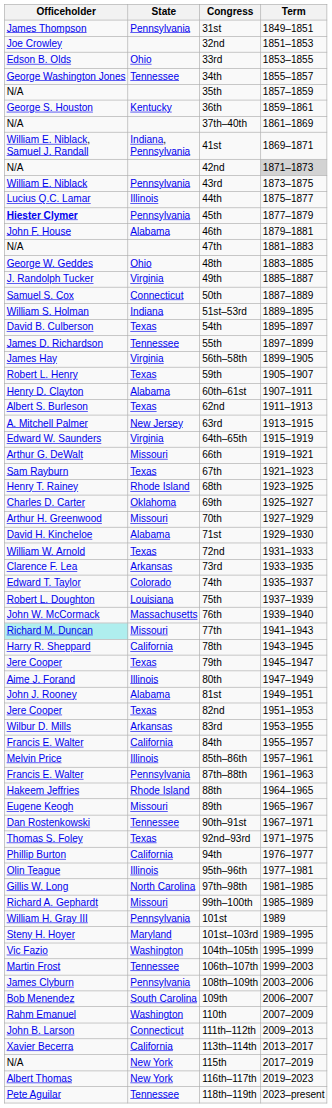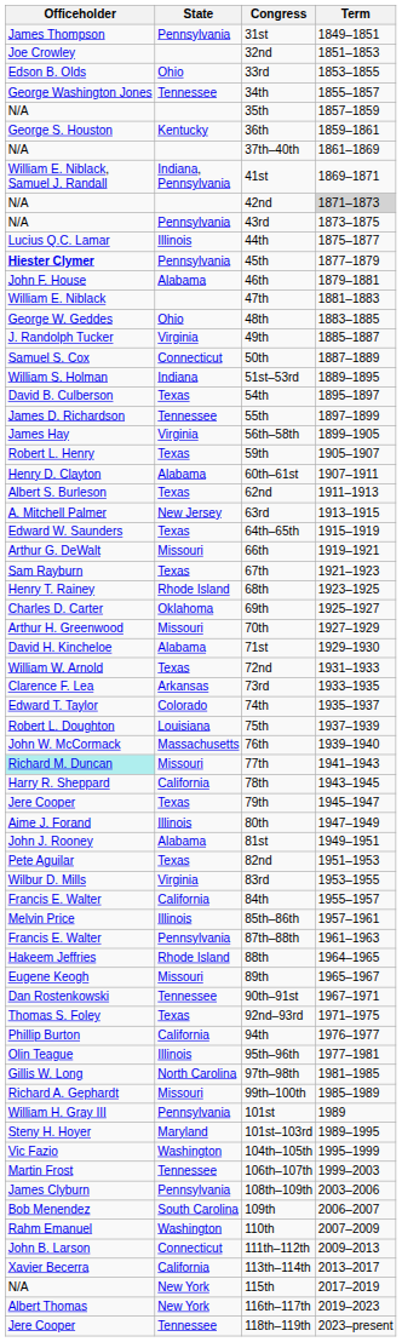43rd | Officeholder: William E. Niblack -> N/A
47th | Officeholder: N/A -> William E. Niblack
64th–65th | State: Virginia -> Texas
82nd | Officeholder: Jere Cooper -> Pete Aguilar
83rd | State: Arkansas -> Virginia
118th–119th | Officeholder: Pete Aguilar -> Jere Cooper
